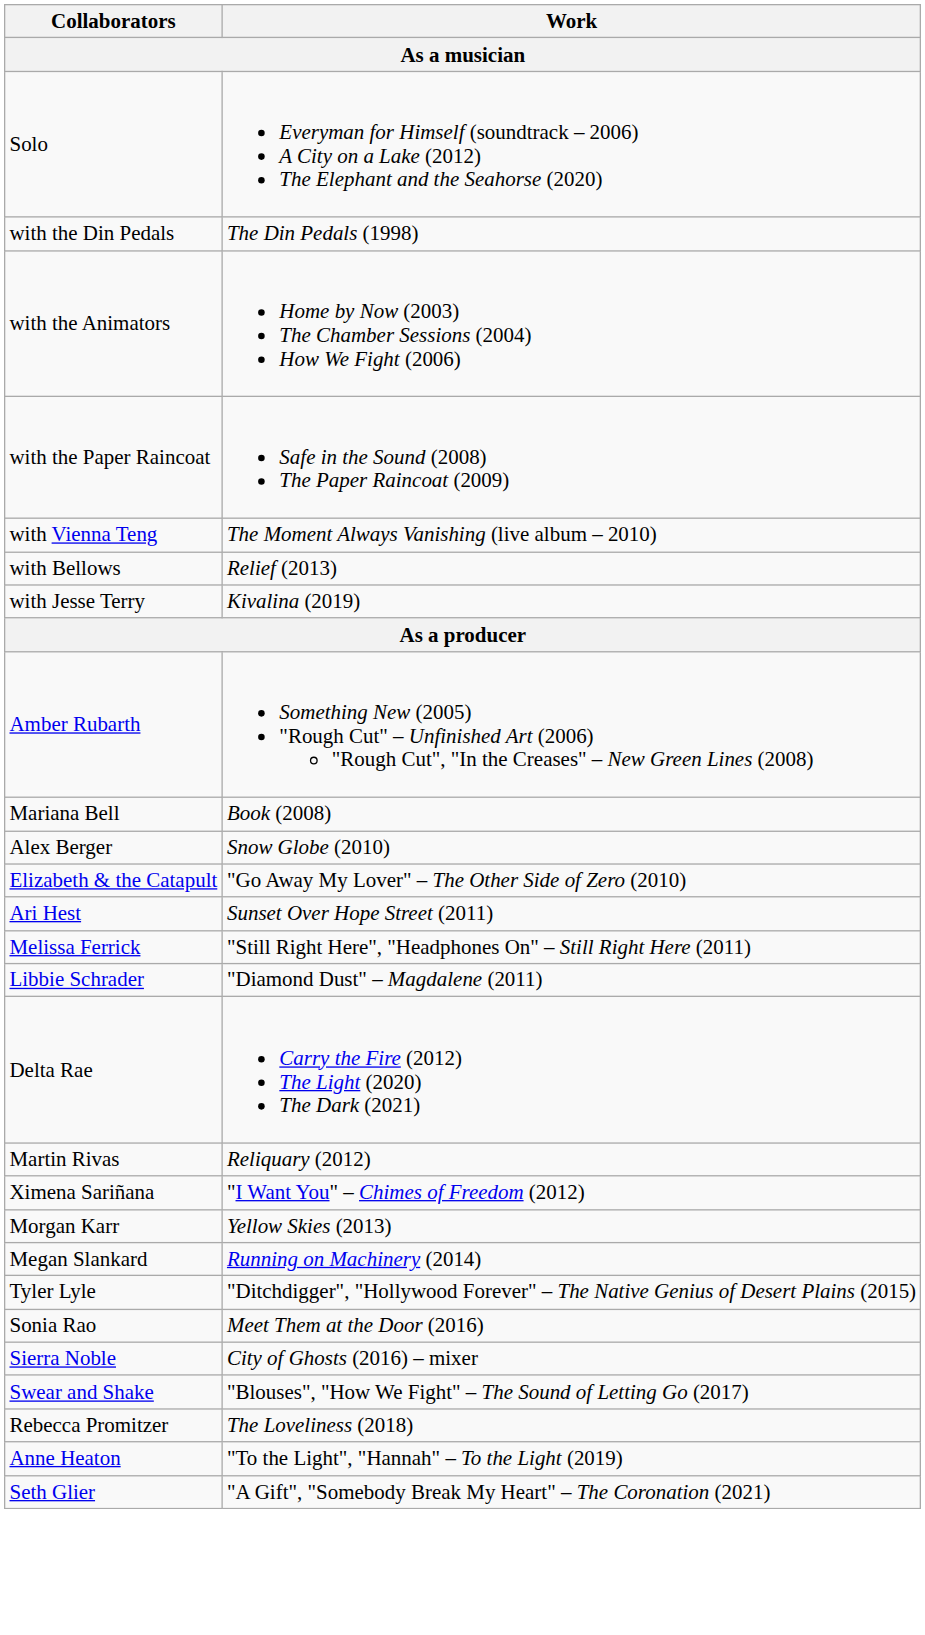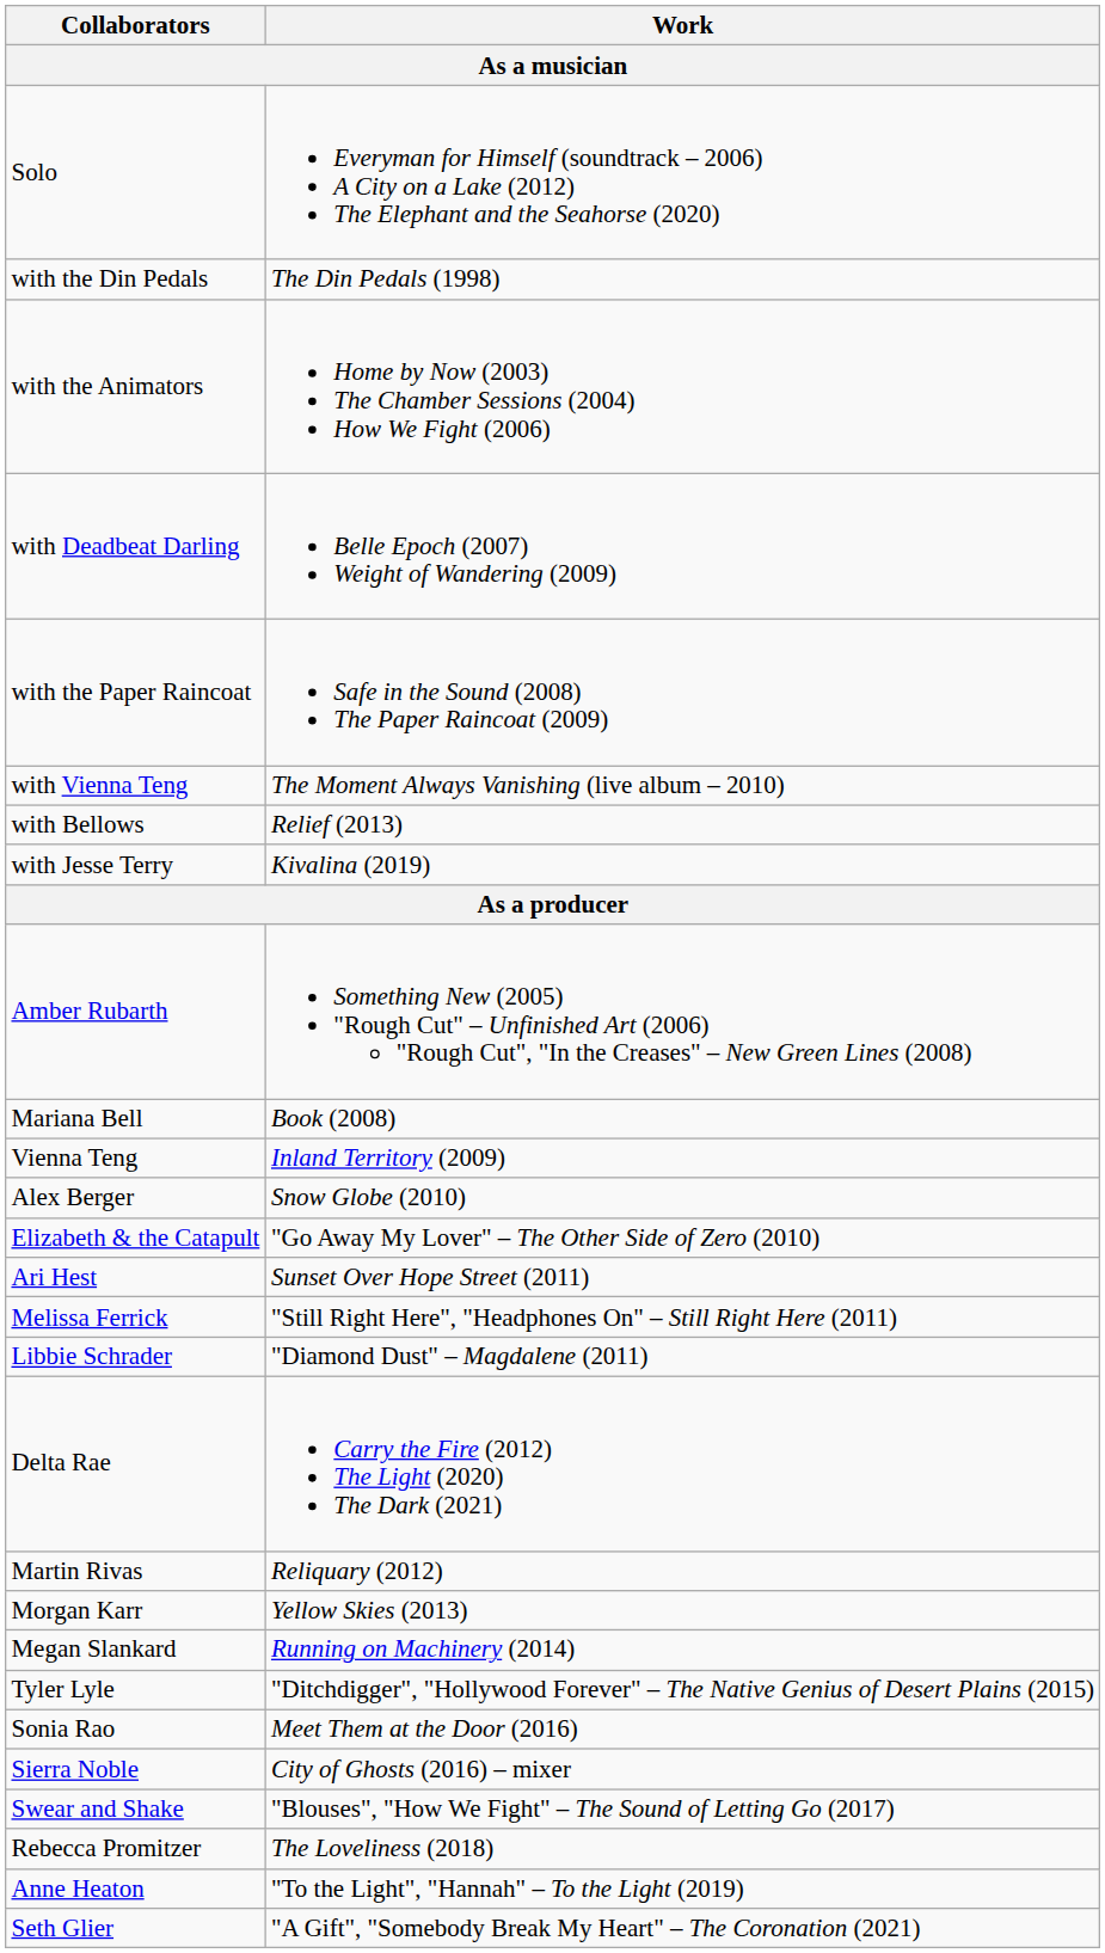+ row: with Deadbeat Darling | Belle Epoch (2007) Weight of Wandering (2009)
+ row: Vienna Teng | Inland Territory (2009)
- row: Ximena Sariñana | "I Want You" – Chimes of Freedom (2012)
